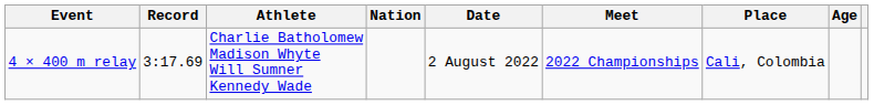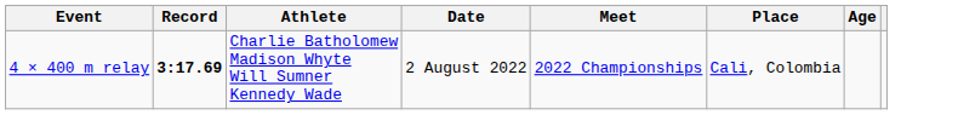- column: Nation
4 × 400 m relay | Record: normal -> bold
